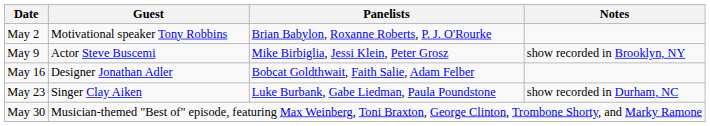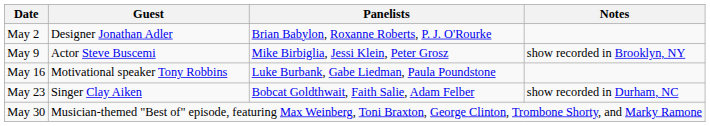May 2 | Guest: Motivational speaker Tony Robbins -> Designer Jonathan Adler
May 16 | Guest: Designer Jonathan Adler -> Motivational speaker Tony Robbins
May 16 | Panelists: Bobcat Goldthwait, Faith Salie, Adam Felber -> Luke Burbank, Gabe Liedman, Paula Poundstone
May 23 | Panelists: Luke Burbank, Gabe Liedman, Paula Poundstone -> Bobcat Goldthwait, Faith Salie, Adam Felber
